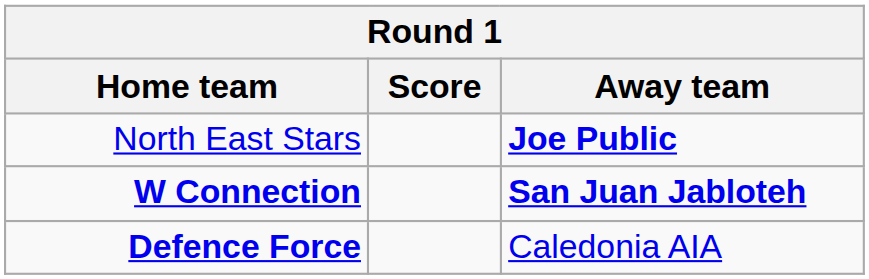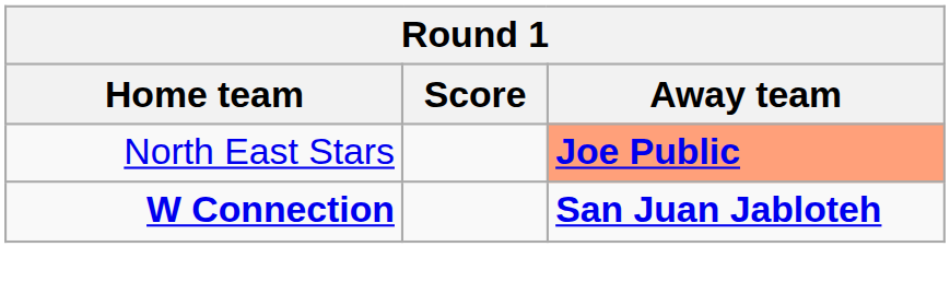North East Stars | Away team: no background -> lightsalmon background
- row: Defence Force | Caledonia AIA
